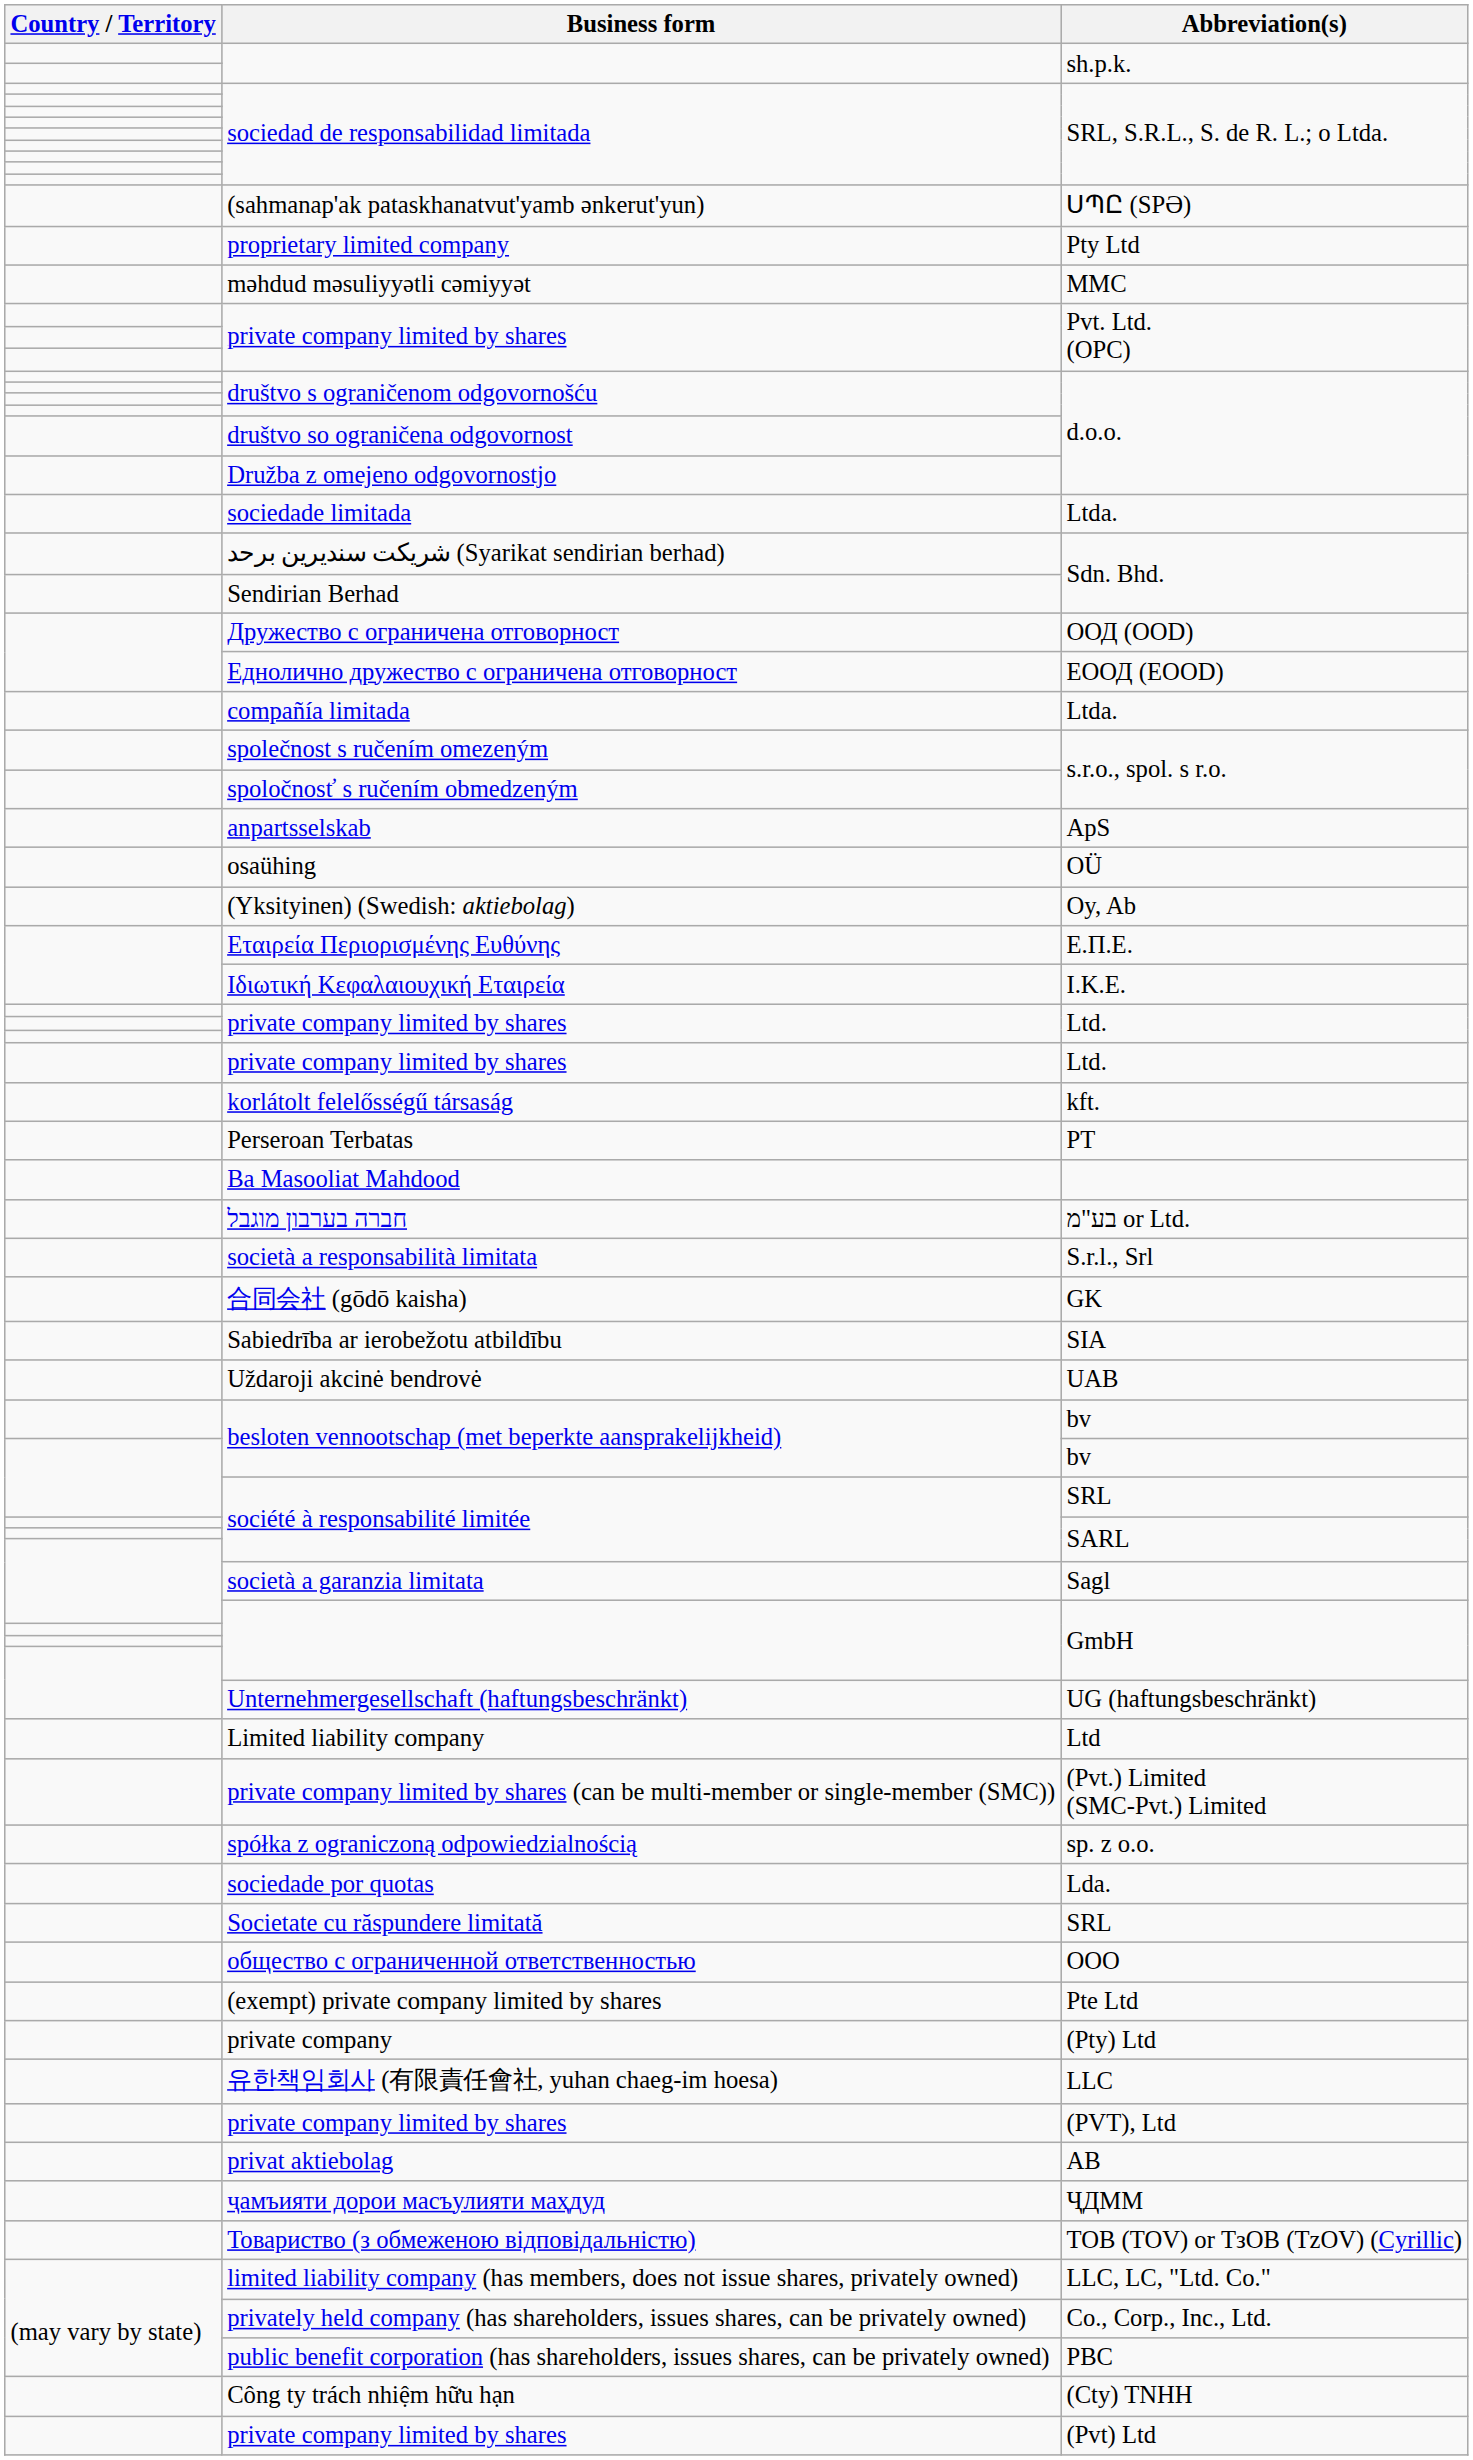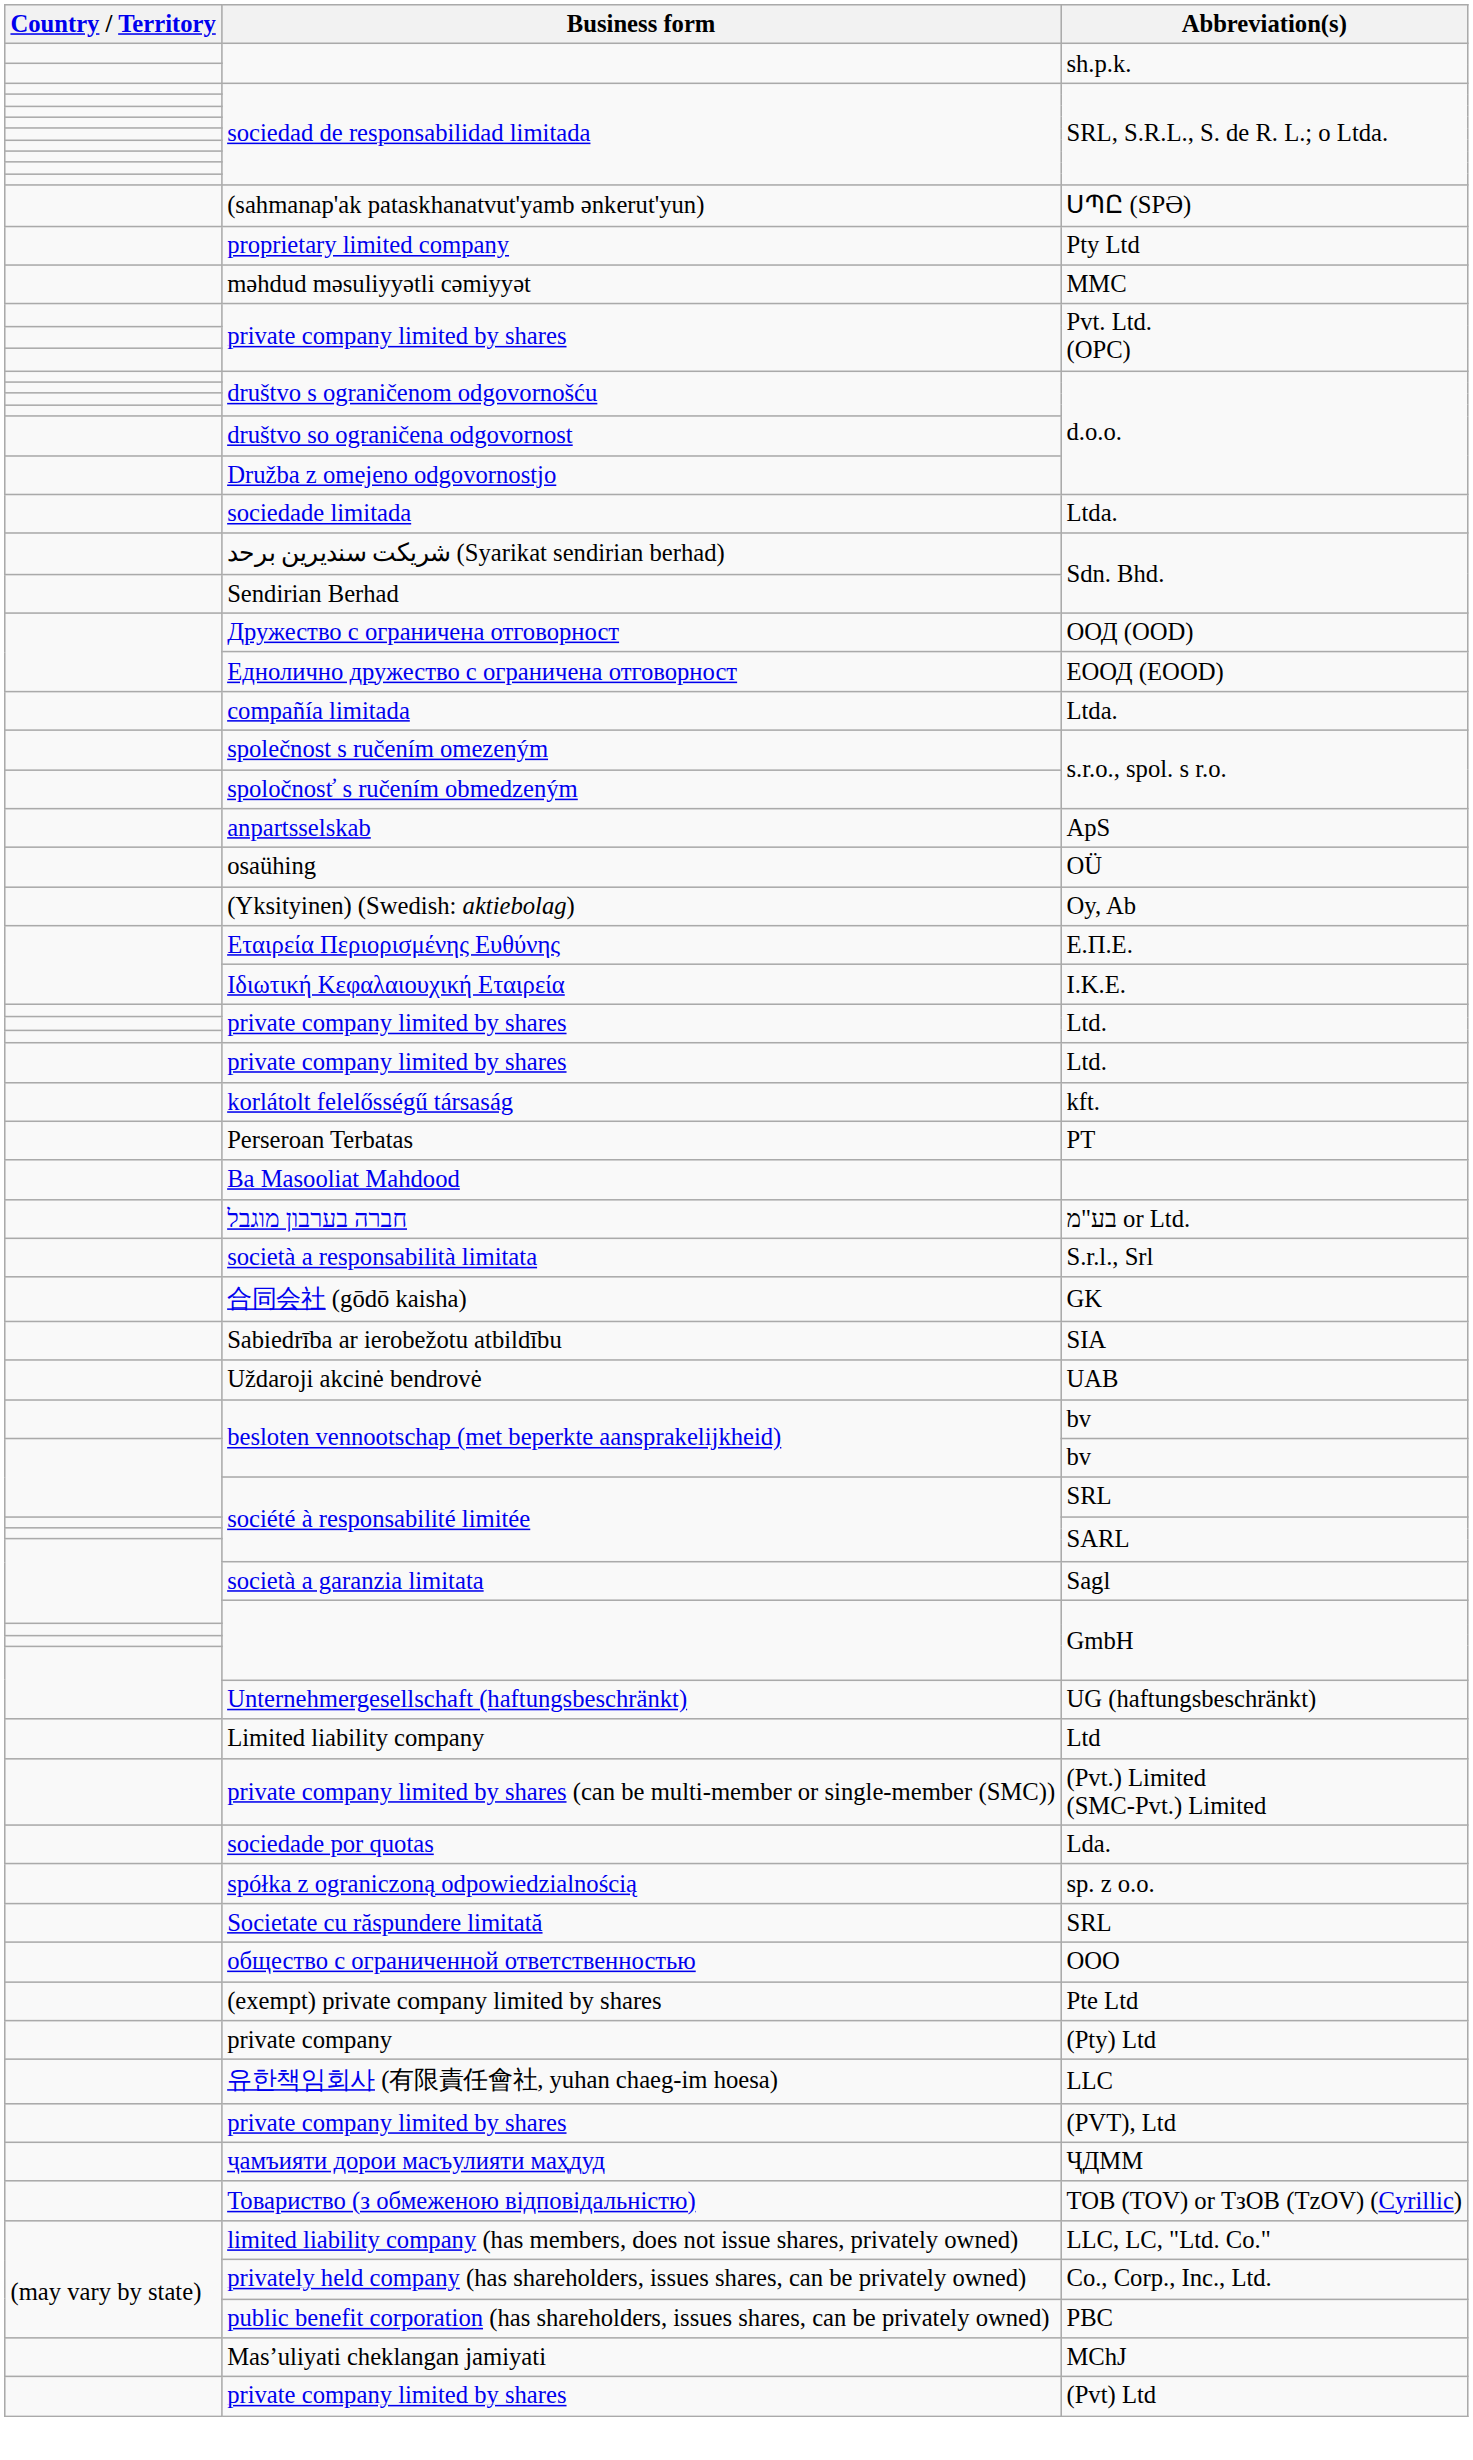rows swapped: spółka z ograniczoną odpowiedzialnością <-> sociedade por quotas
- row: privat aktiebolag | AB
+ row: Masʼuliyati cheklangan jamiyati | MChJ
- row: Công ty trách nhiệm hữu hạn | (Cty) TNHH
